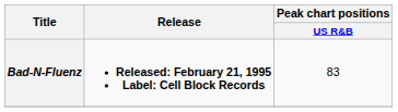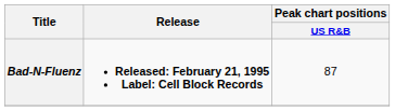Bad-N-Fluenz | Peak chart positions / US R&B: 83 -> 87
